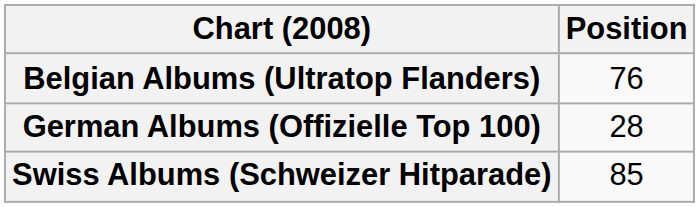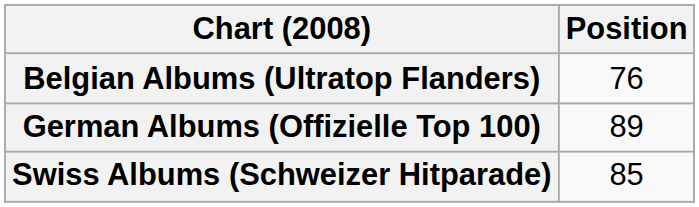German Albums (Offizielle Top 100) | Position: 28 -> 89
